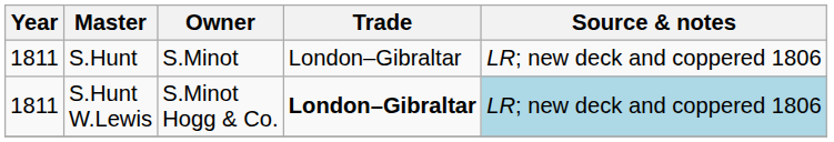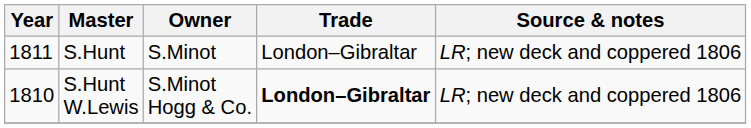S.Hunt W.Lewis | Year: 1811 -> 1810
S.Hunt W.Lewis | Source & notes: lightblue background -> no background
